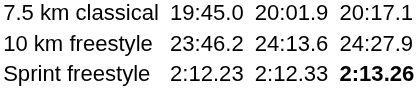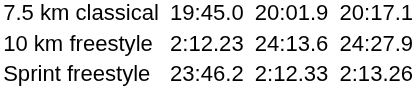10 km freestyle | column 3: 23:46.2 -> 2:12.23
Sprint freestyle | column 3: 2:12.23 -> 23:46.2
Sprint freestyle | column 7: bold -> normal
